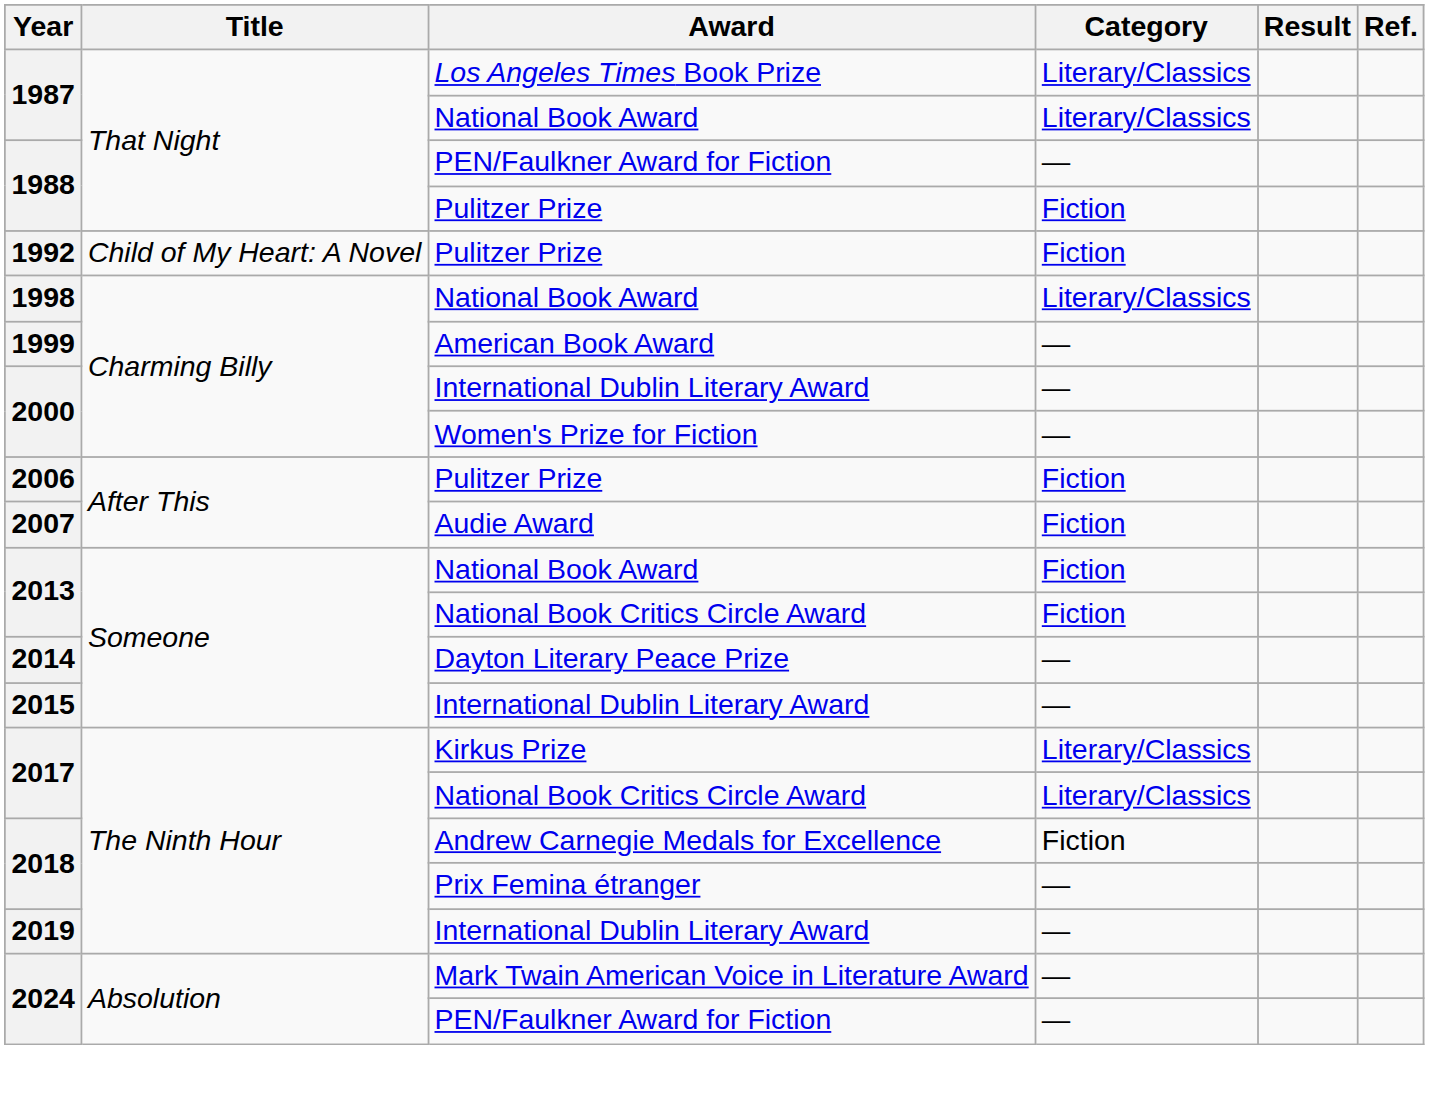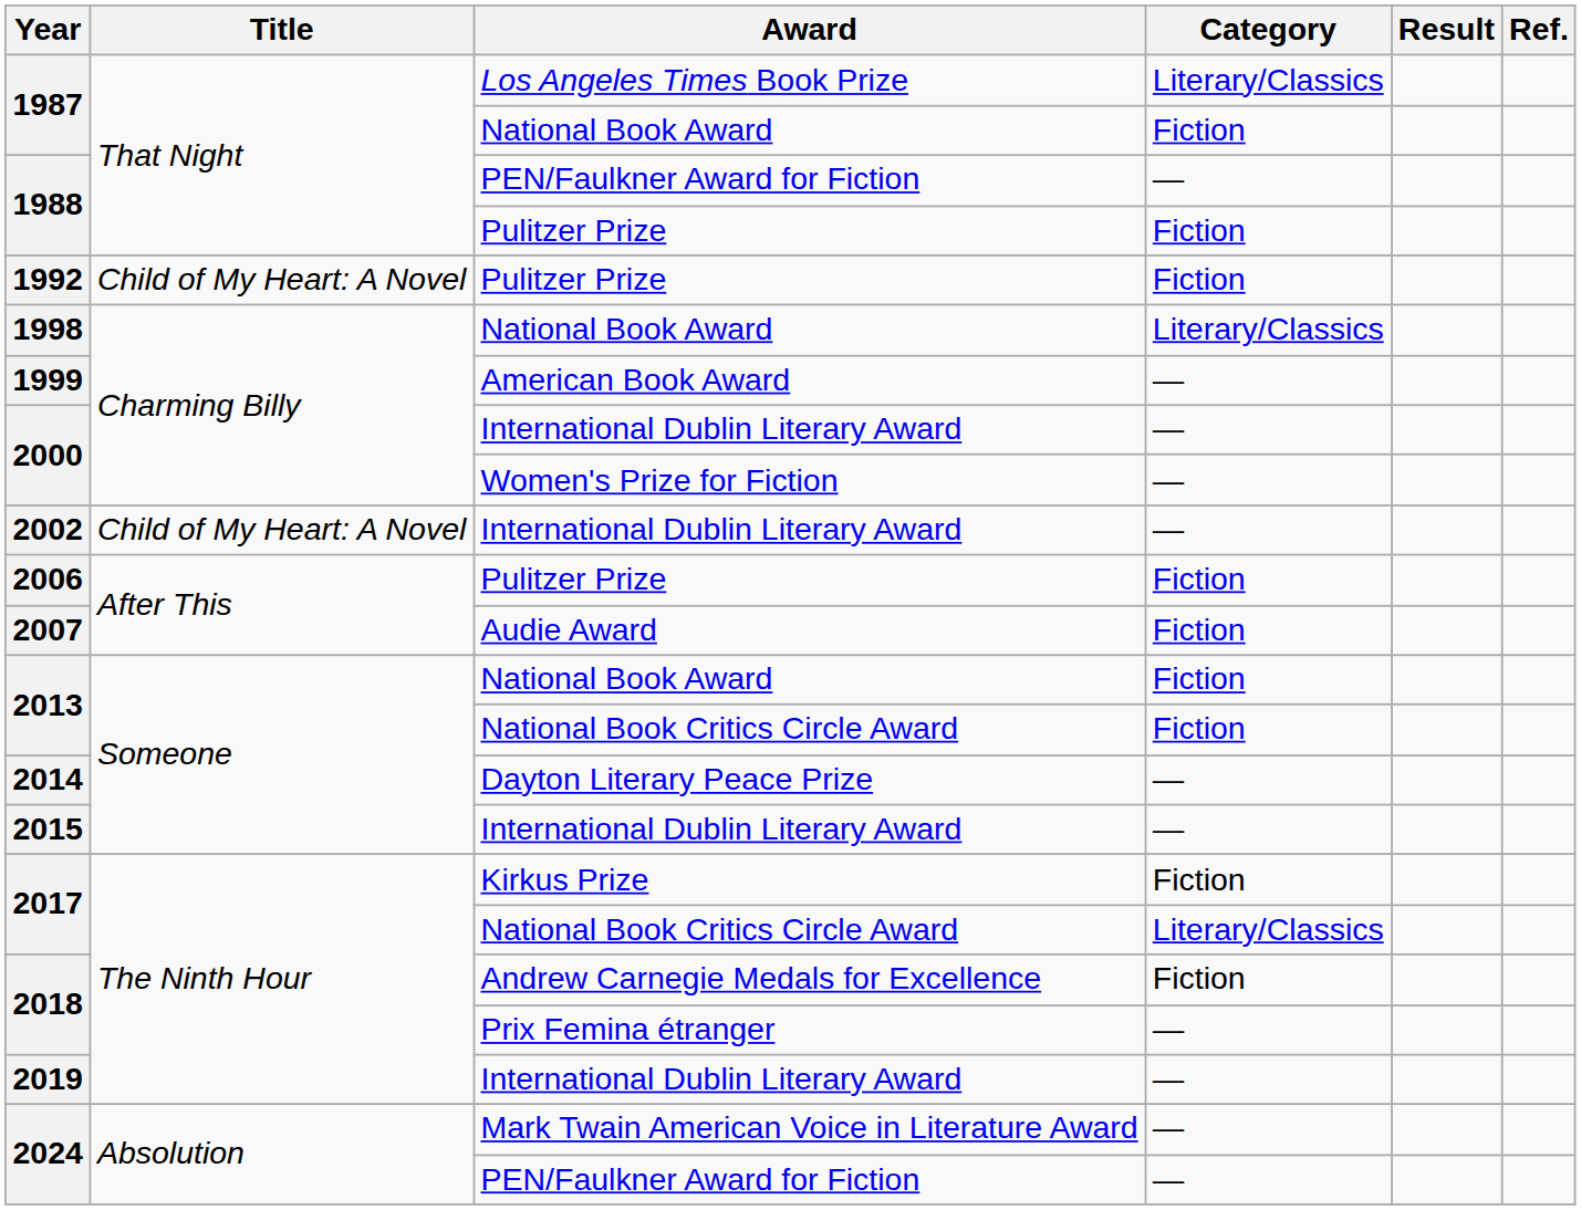1987 / National Book Award | Category: Literary/Classics -> Fiction
+ row: 2002 | Child of My Heart: A Novel | International Dublin Literary Award | —
2017 / Kirkus Prize | Category: Literary/Classics -> Fiction
